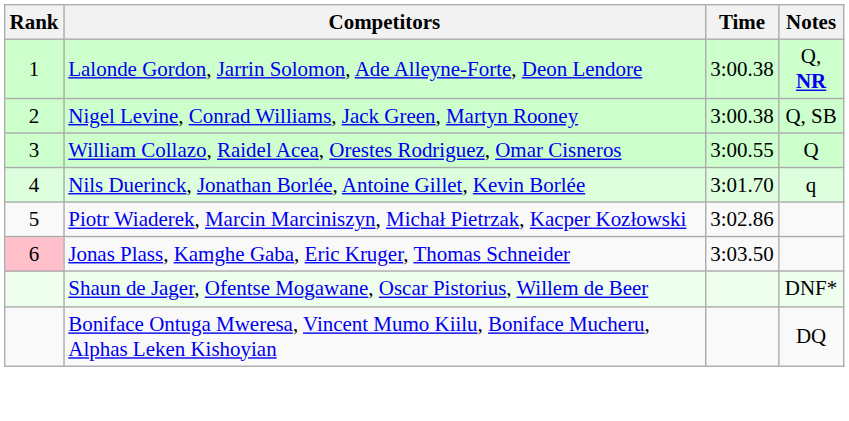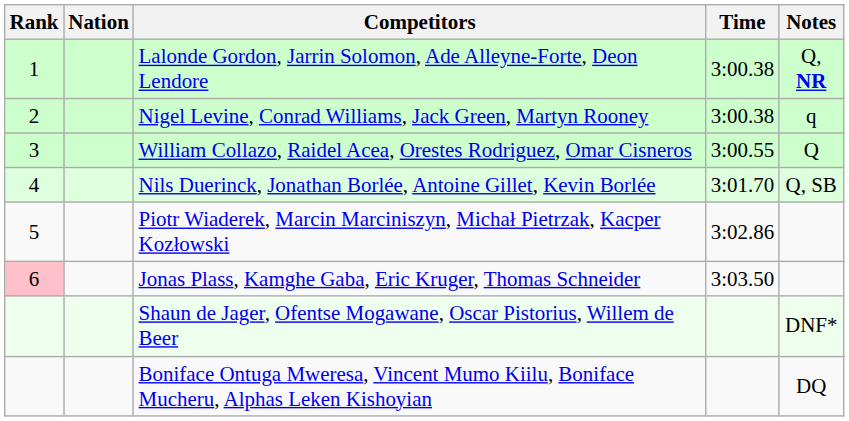+ column: Nation
Nigel Levine, Conrad Williams, Jack Green, Martyn Rooney | Notes: Q, SB -> q
Nils Duerinck, Jonathan Borlée, Antoine Gillet, Kevin Borlée | Notes: q -> Q, SB
